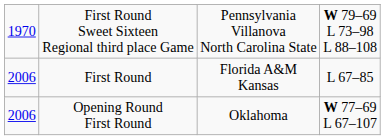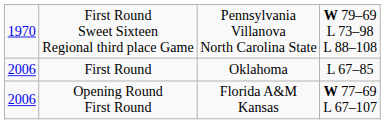First Round | column 3: Florida A&M Kansas -> Oklahoma
Opening Round First Round | column 3: Oklahoma -> Florida A&M Kansas
